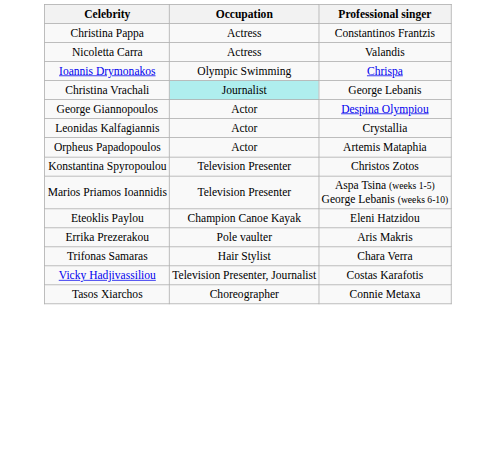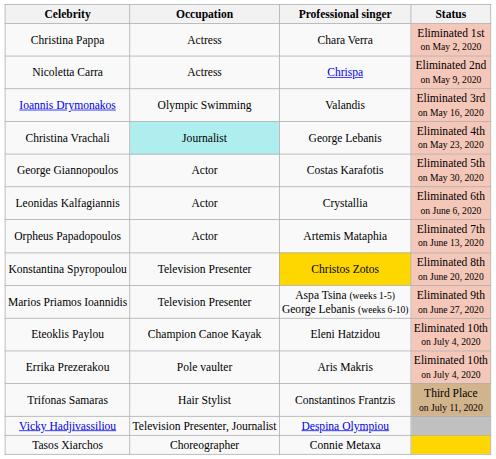+ column: Status | Eliminated 1st on May 2, 2020 | Eliminated 2nd on May 9, 2020 | Eliminated 3rd on May 16, 2020 | Eliminated 4th on May 23, 2020 | Eliminated 5th on May 30, 2020 | Eliminated 6th on June 6, 2020 | Eliminated 7th on June 13, 2020 | Eliminated 8th on June 20, 2020 | Eliminated 9th on June 27, 2020 | Eliminated 10th on July 4, 2020 | Eliminated 10th on July 4, 2020 | Third Place on July 11, 2020
Christina Pappa | Professional singer: Constantinos Frantzis -> Chara Verra
Nicoletta Carra | Professional singer: Valandis -> Chrispa
Ioannis Drymonakos | Professional singer: Chrispa -> Valandis
George Giannopoulos | Professional singer: Despina Olympiou -> Costas Karafotis
Konstantina Spyropoulou | Professional singer: no background -> gold background
Trifonas Samaras | Professional singer: Chara Verra -> Constantinos Frantzis
Vicky Hadjivassiliou | Professional singer: Costas Karafotis -> Despina Olympiou
